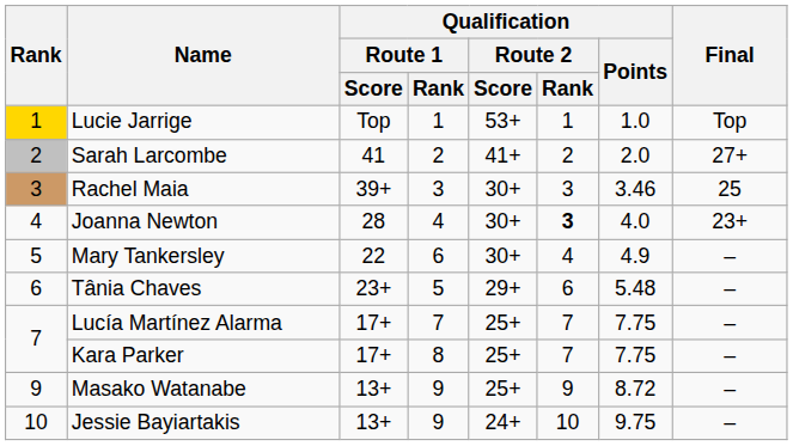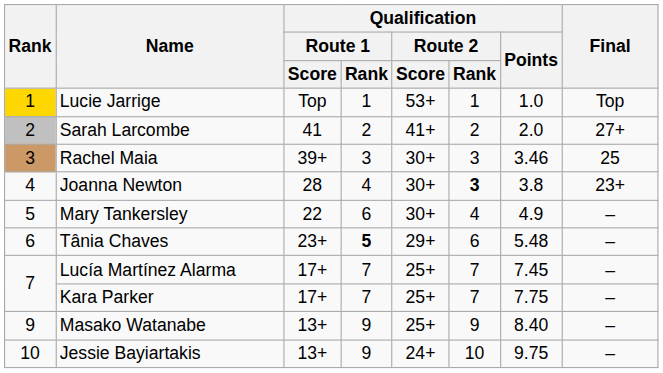Joanna Newton | Qualification / Points: 4.0 -> 3.8
Tânia Chaves | Qualification / Route 1 / Rank: normal -> bold
Lucía Martínez Alarma | Qualification / Points: 7.75 -> 7.45
Kara Parker | Qualification / Route 1 / Rank: 8 -> 7
Masako Watanabe | Qualification / Points: 8.72 -> 8.40
